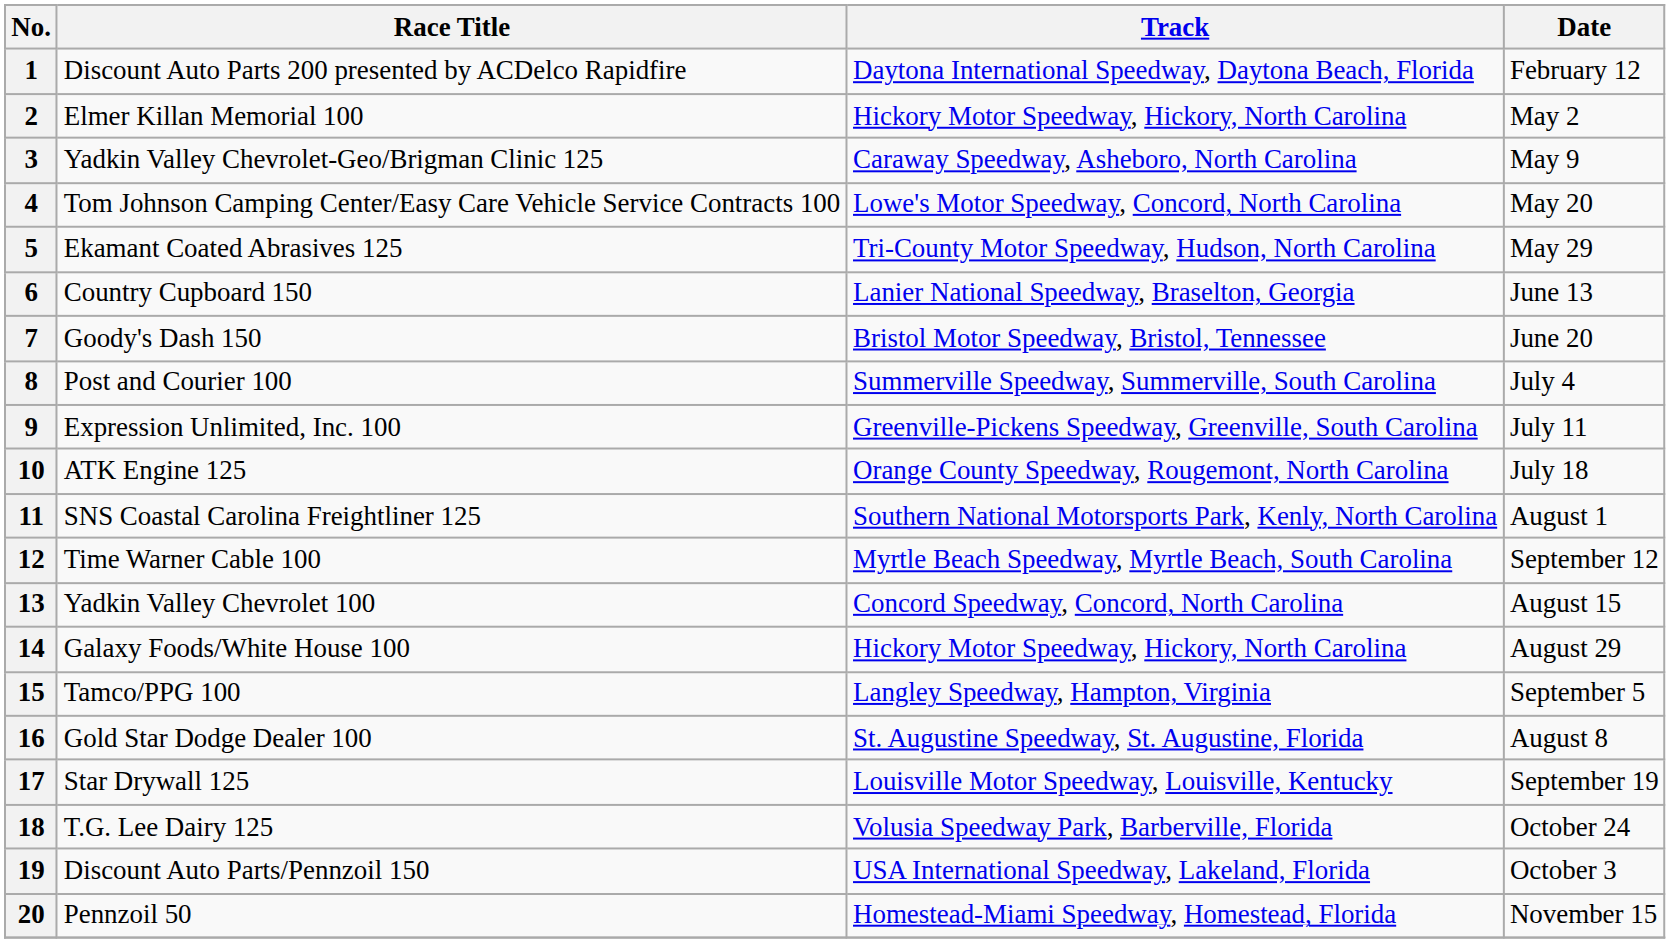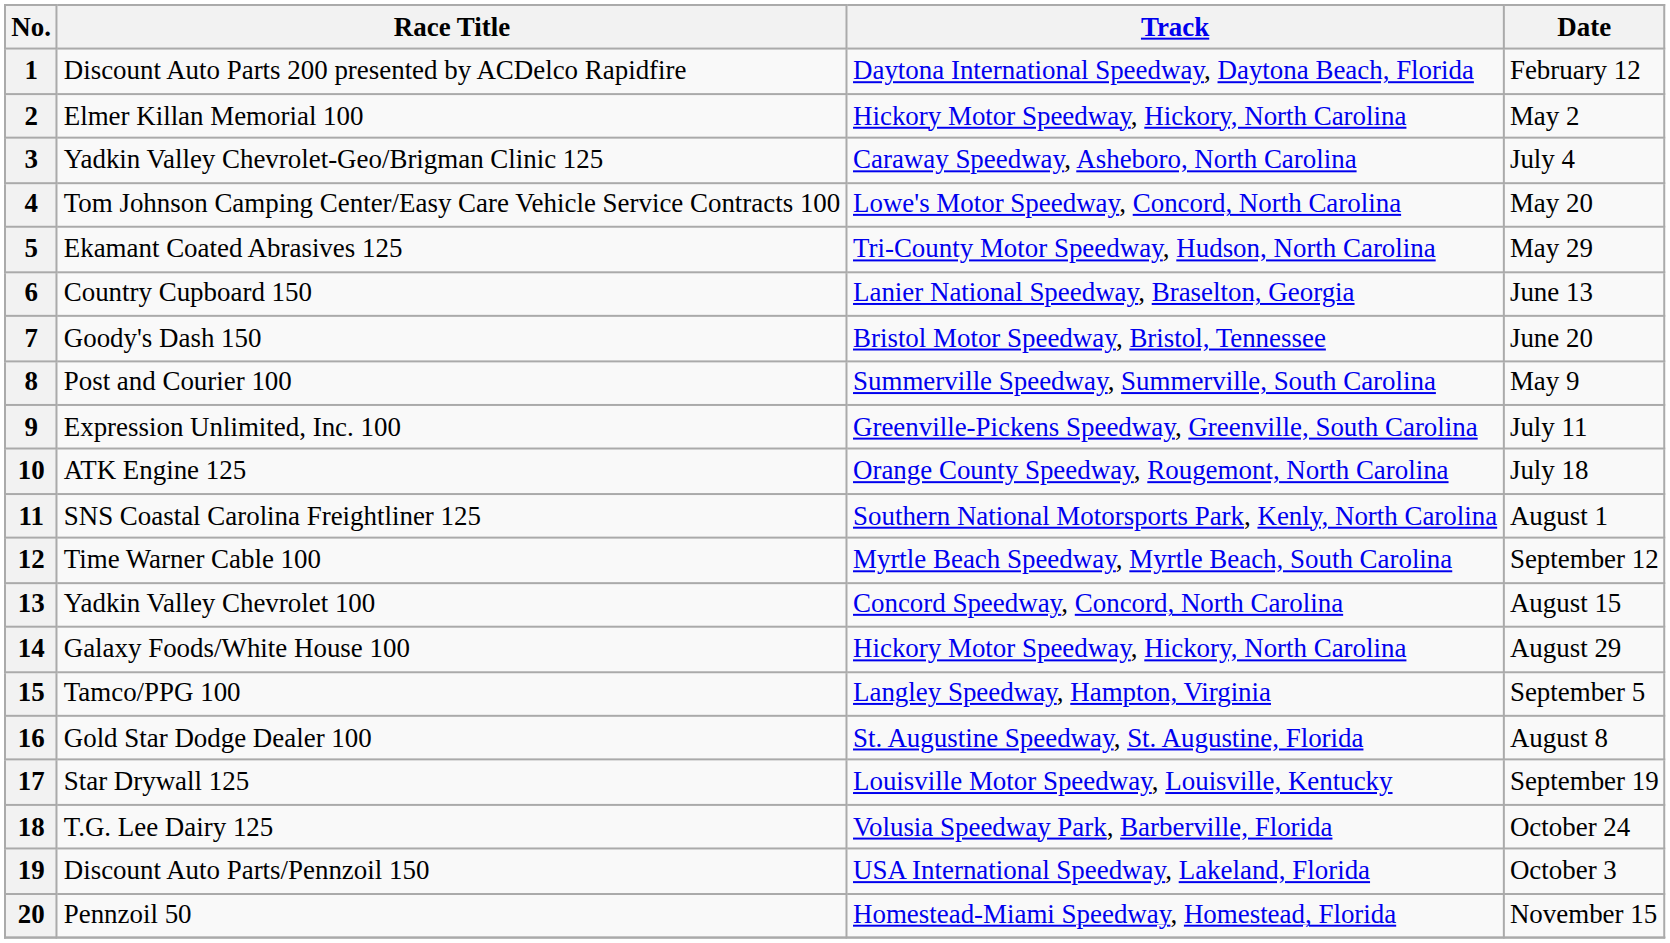3 | Date: May 9 -> July 4
8 | Date: July 4 -> May 9
